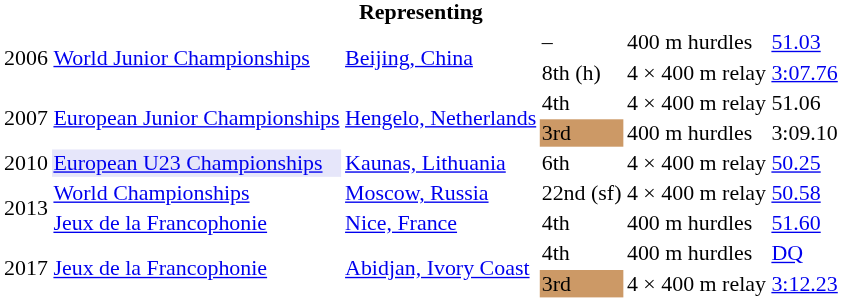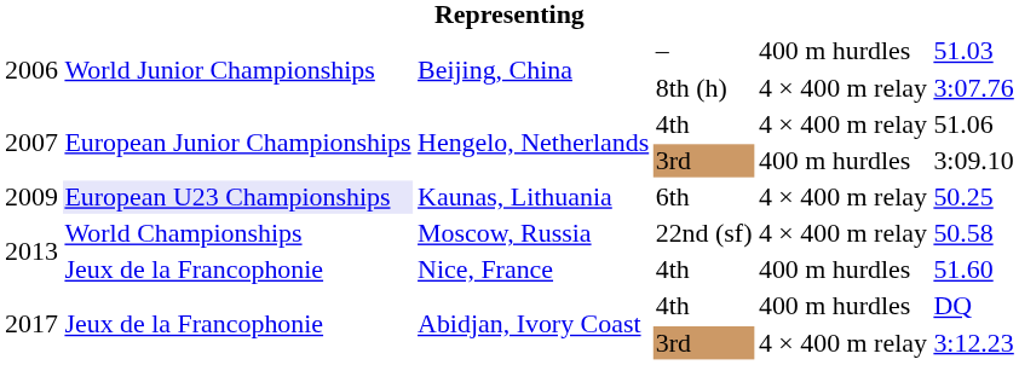Kaunas, Lithuania | column 1: 2010 -> 2009
